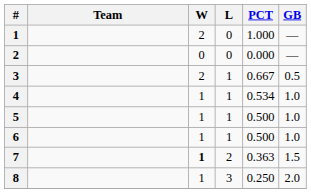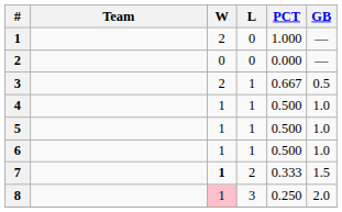4 | PCT: 0.534 -> 0.500
7 | PCT: 0.363 -> 0.333
8 | W: no background -> pink background
